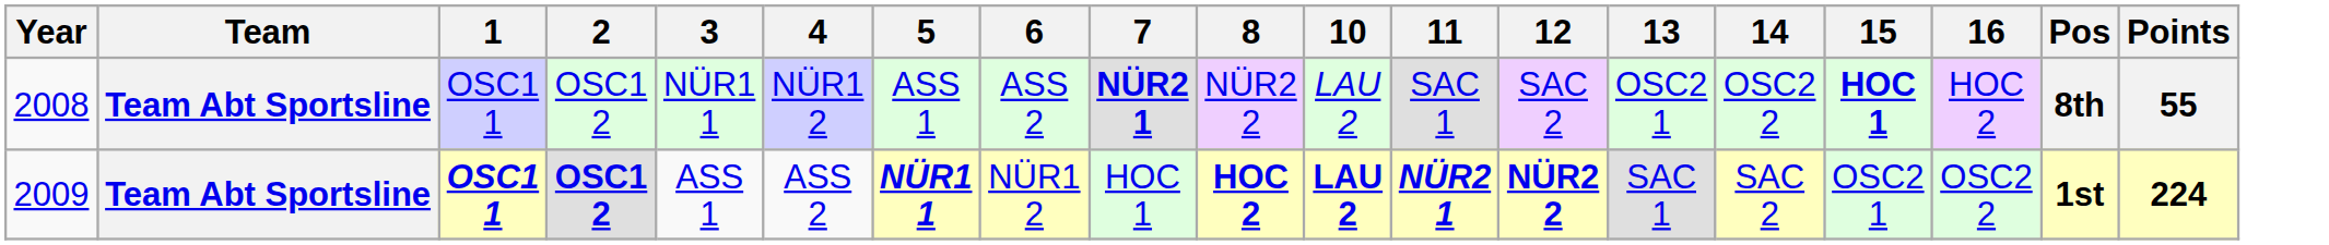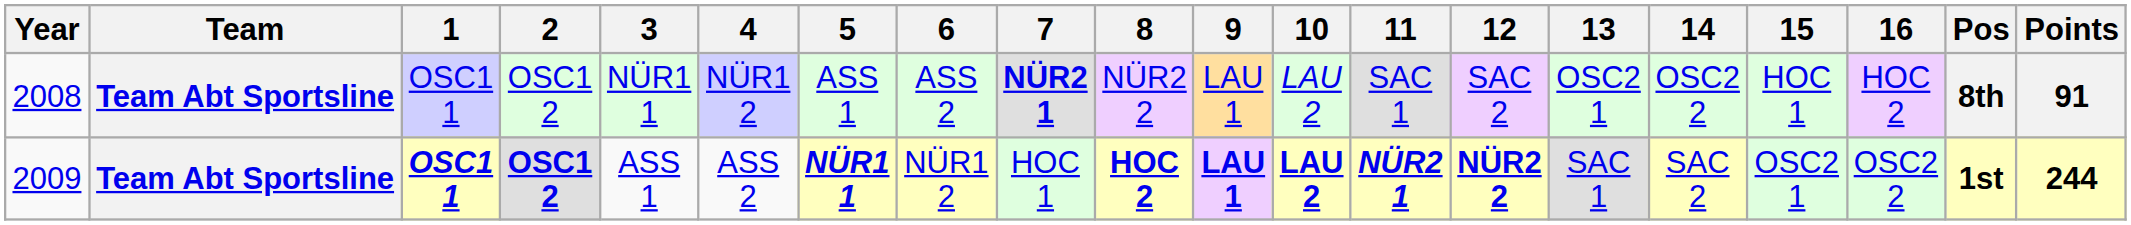+ column: 9 | LAU 1 | LAU 1
2008 | 15: bold -> normal
2008 | Points: 55 -> 91
2009 | Points: 224 -> 244
